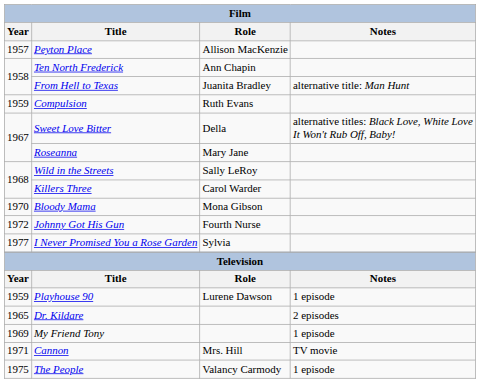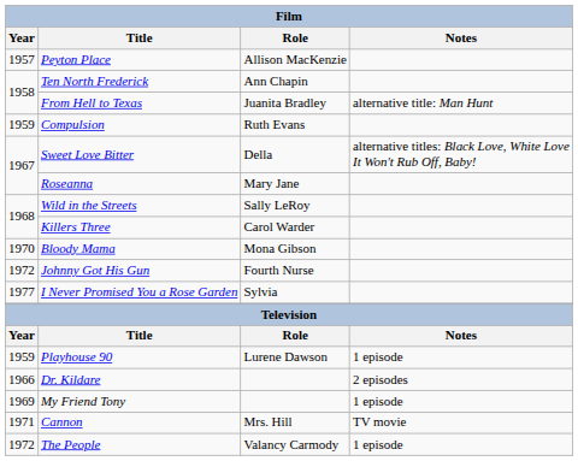Dr. Kildare | Year: 1965 -> 1966
The People | Year: 1975 -> 1972
